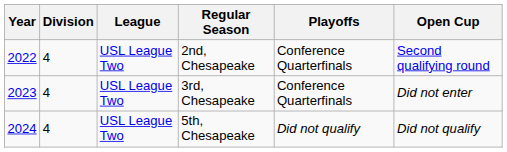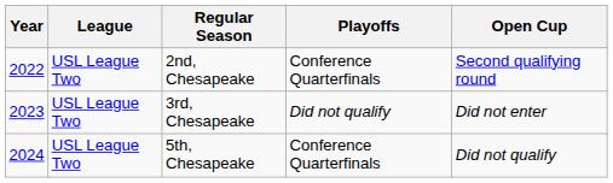- column: Division | 4 | 4 | 4
3rd, Chesapeake | Playoffs: Conference Quarterfinals -> Did not qualify
5th, Chesapeake | Playoffs: Did not qualify -> Conference Quarterfinals
